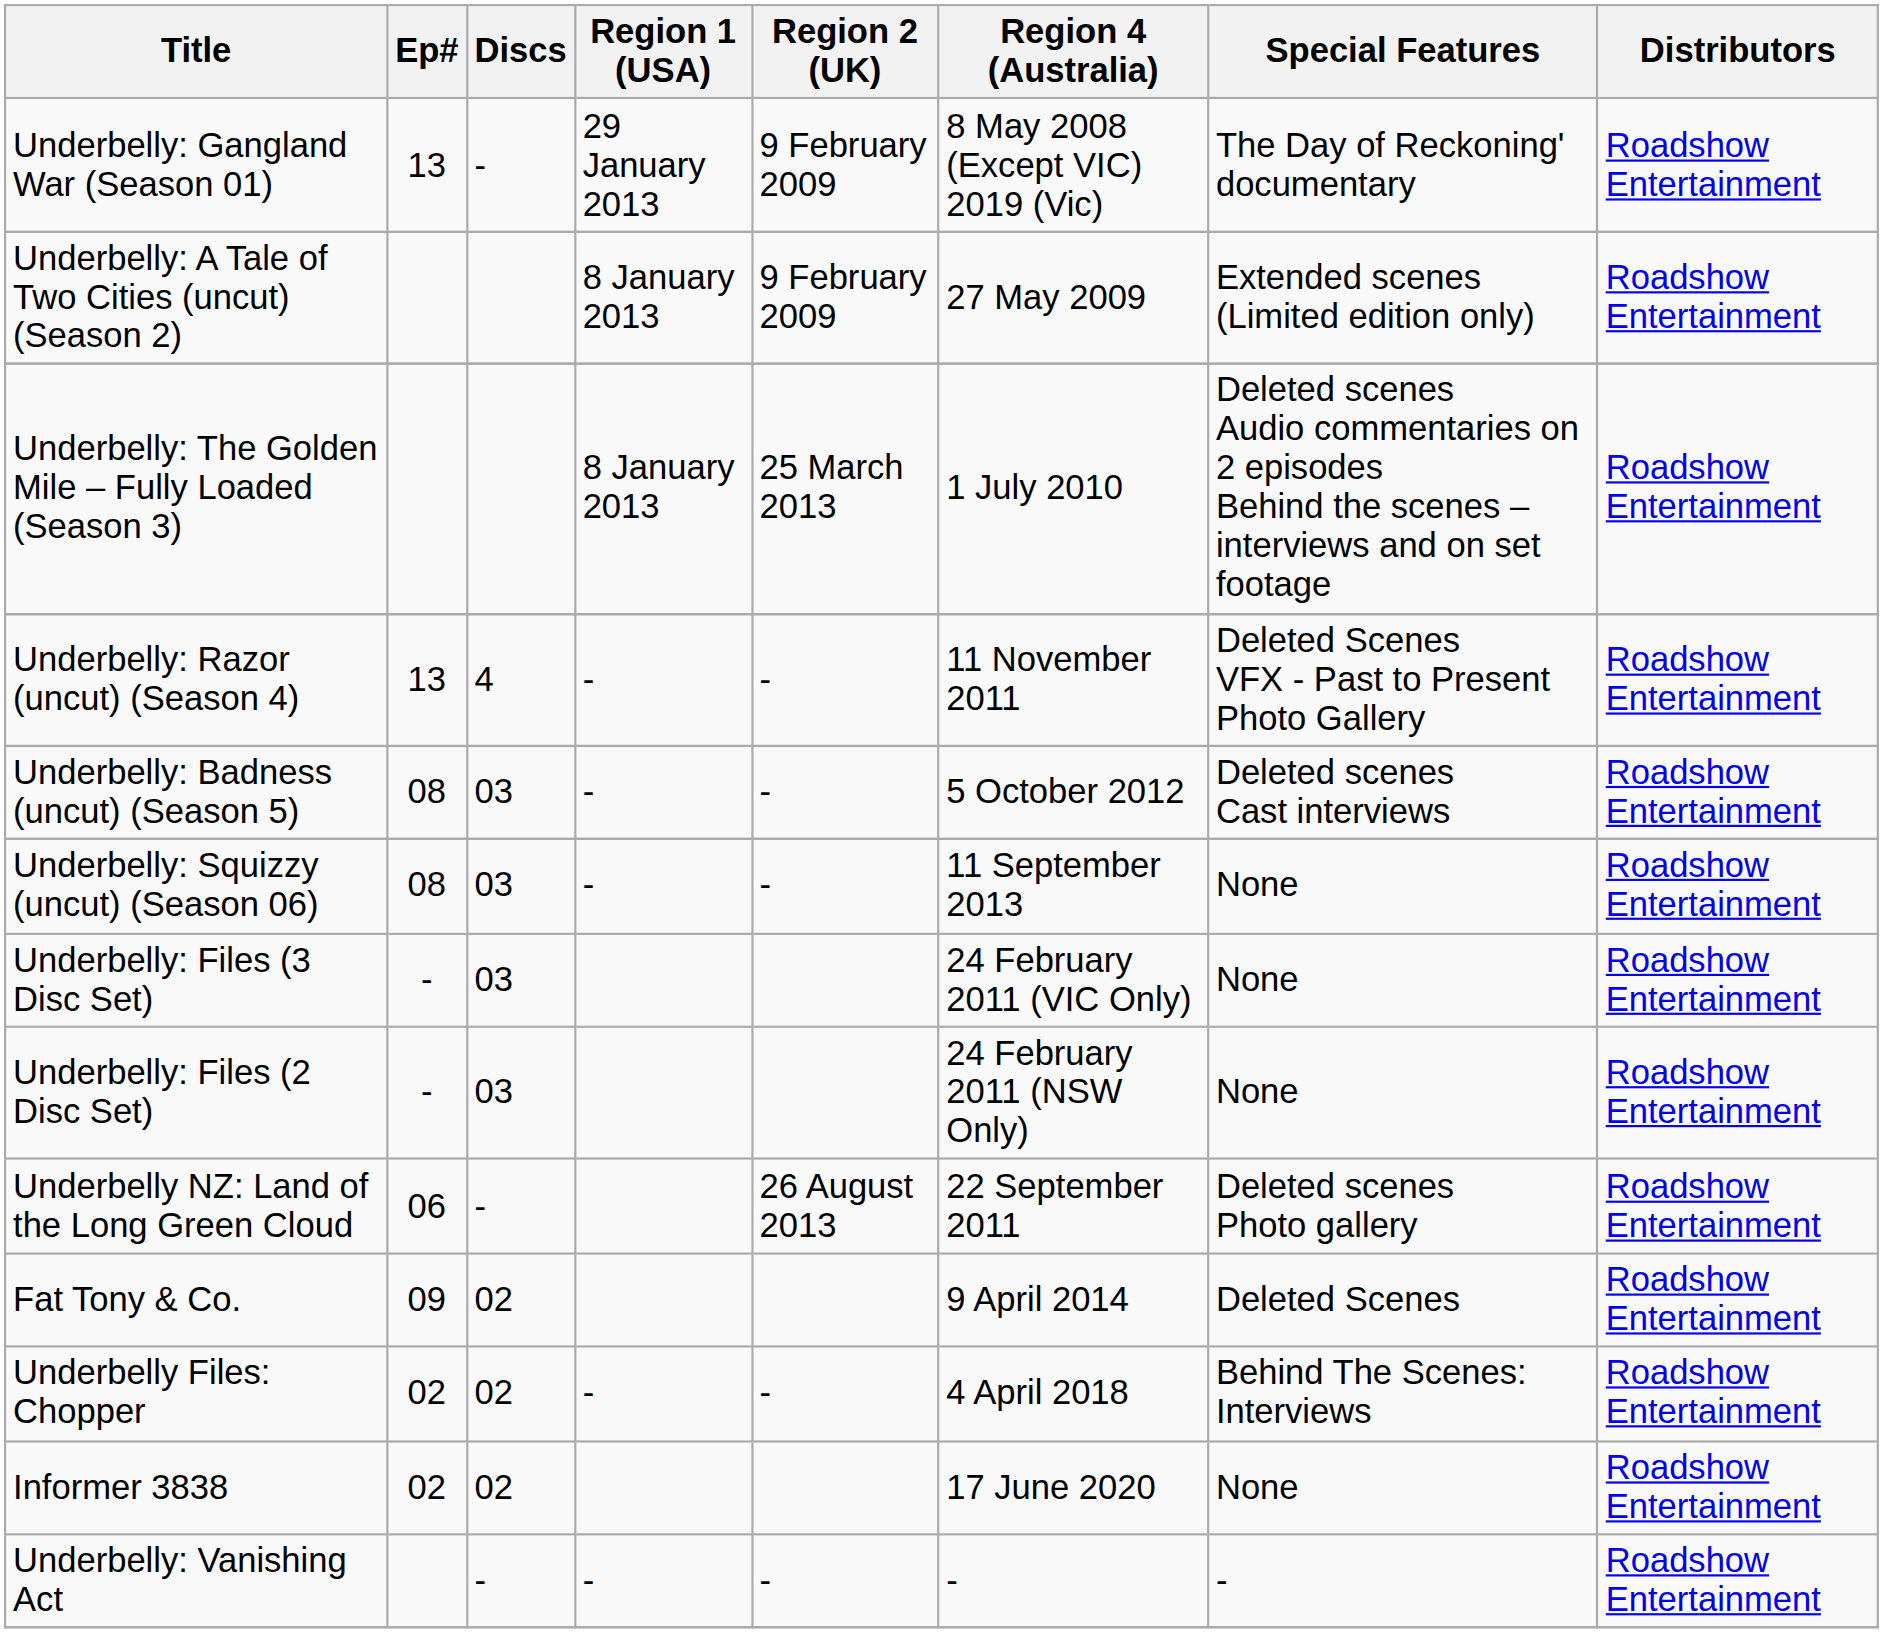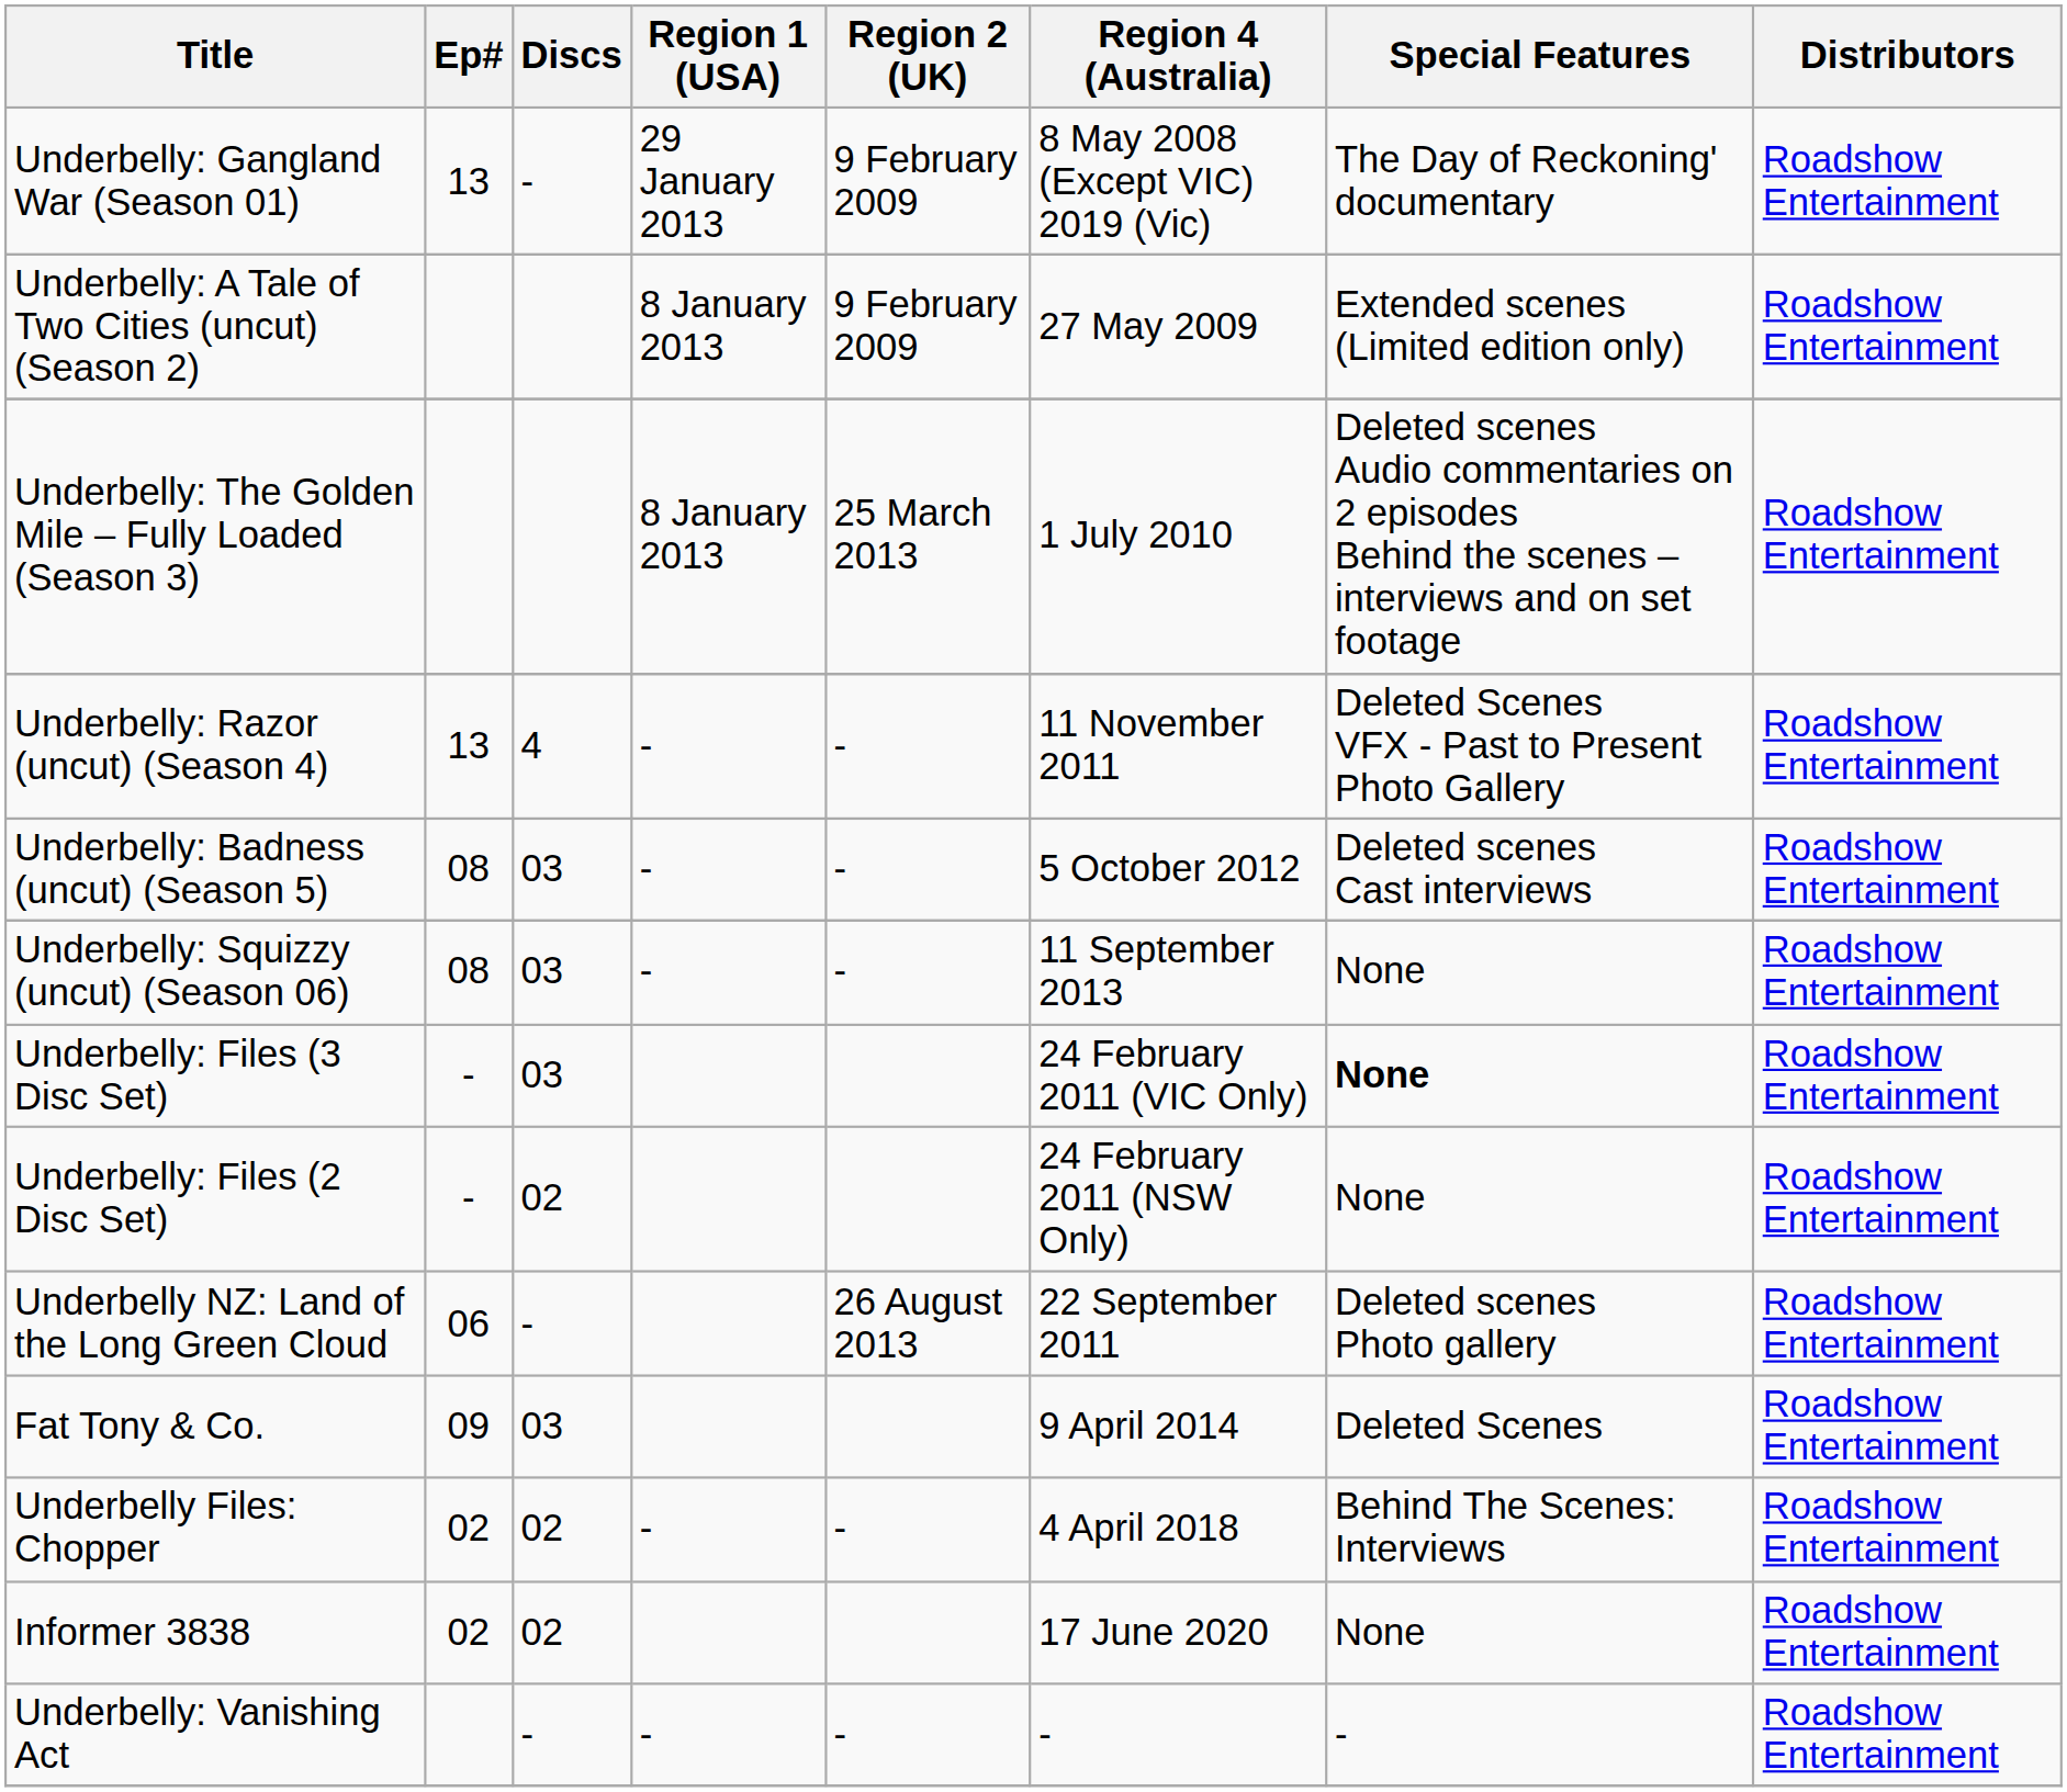Underbelly: Files (3 Disc Set) | Special Features: normal -> bold
Underbelly: Files (2 Disc Set) | Discs: 03 -> 02
Fat Tony & Co. | Discs: 02 -> 03
